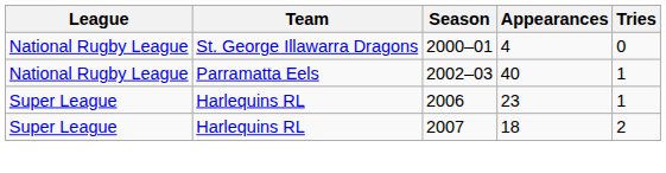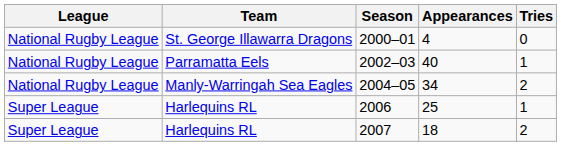+ row: National Rugby League | Manly-Warringah Sea Eagles | 2004–05 | 34 | 2
2006 | Appearances: 23 -> 25
